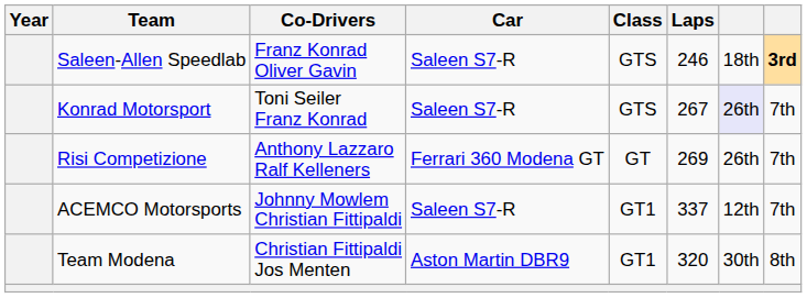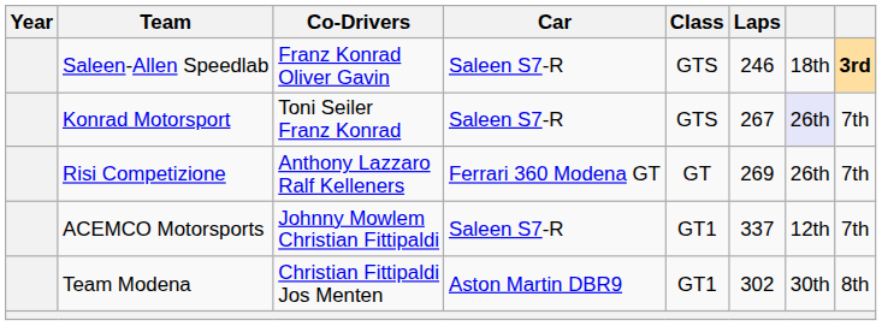Team Modena | Laps: 320 -> 302
